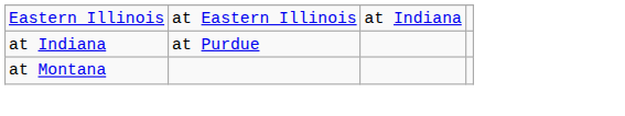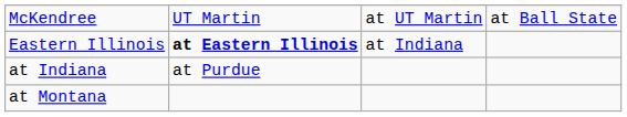+ row: McKendree | UT Martin | at UT Martin | at Ball State
Eastern Illinois | column 2: normal -> bold
